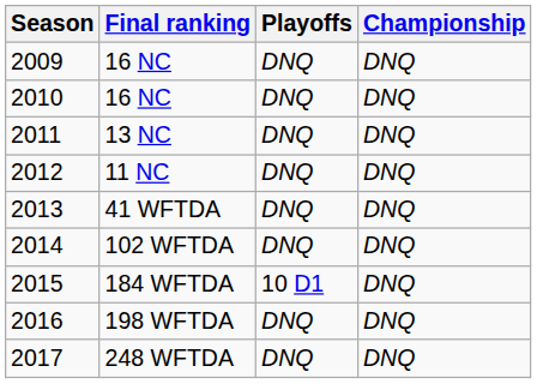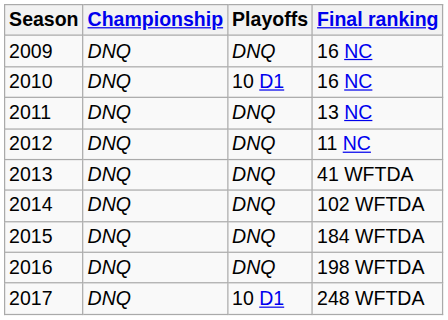columns swapped: Final ranking <-> Championship
2010 | Playoffs: DNQ -> 10 D1
2015 | Playoffs: 10 D1 -> DNQ
2017 | Playoffs: DNQ -> 10 D1
